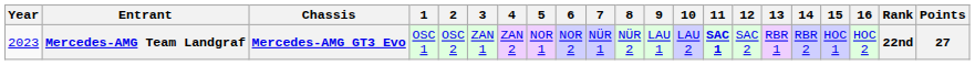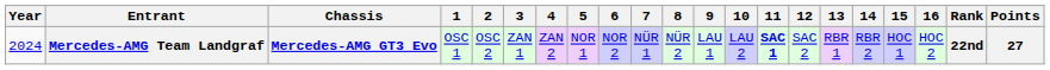Mercedes-AMG Team Landgraf | Year: 2023 -> 2024
